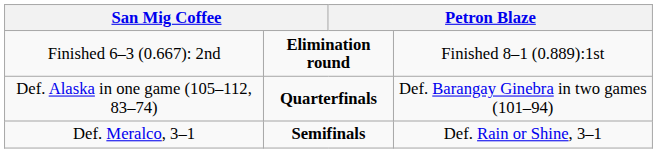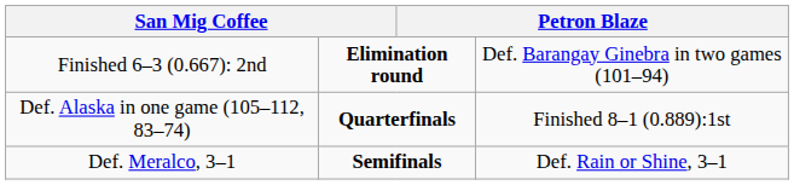Finished 6–3 (0.667): 2nd | column 4: Finished 8–1 (0.889):1st -> Def. Barangay Ginebra in two games (101–94)
Def. Alaska in one game (105–112, 83–74) | column 4: Def. Barangay Ginebra in two games (101–94) -> Finished 8–1 (0.889):1st
